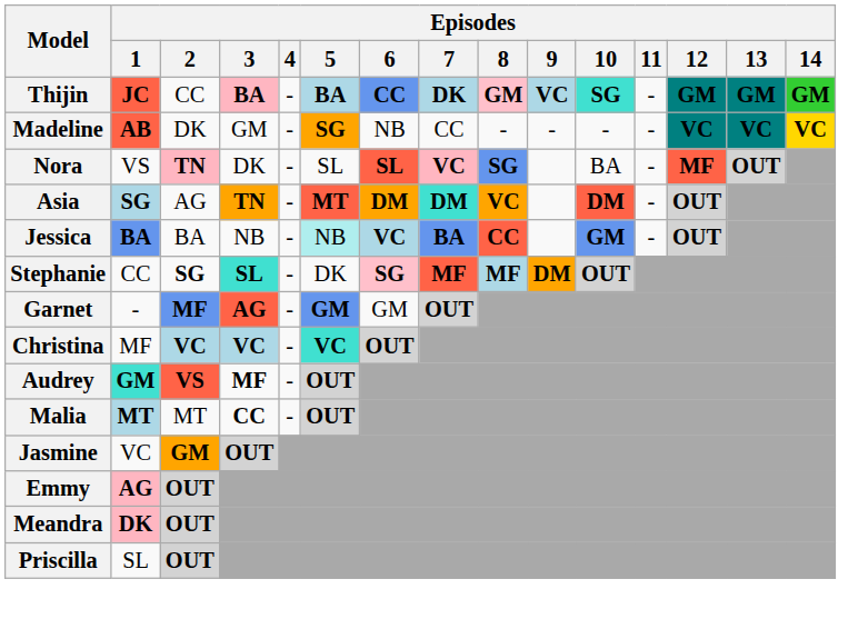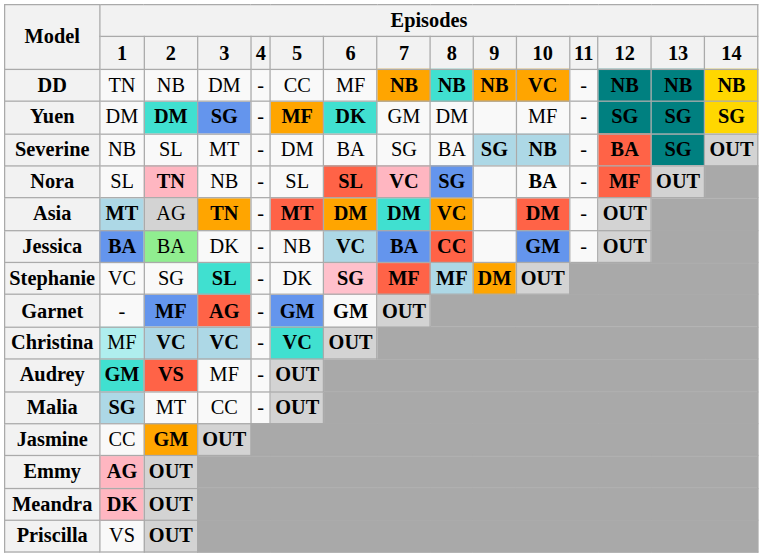- row: Thijin | JC | CC | BA | - | BA | CC | DK | GM | VC | SG | - | GM | GM | GM
+ row: DD | TN | NB | DM | - | CC | MF | NB | NB | NB | VC | - | NB | NB | NB
+ row: Yuen | DM | DM | SG | - | MF | DK | GM | DM | MF | - | SG | SG | SG
- row: Madeline | AB | DK | GM | - | SG | NB | CC | - | - | - | - | VC | VC | VC
+ row: Severine | NB | SL | MT | - | DM | BA | SG | BA | SG | NB | - | BA | SG | OUT
Nora | Episodes / 1: VS -> SL
Nora | Episodes / 3: DK -> NB
Nora | Episodes / 10: normal -> bold
Asia | Episodes / 1: SG -> MT
Asia | Episodes / 2: no background -> lightgrey background
Jessica | Episodes / 2: no background -> lightgreen background
Jessica | Episodes / 3: NB -> DK
Jessica | Episodes / 5: paleturquoise background -> no background
Stephanie | Episodes / 1: CC -> VC
Stephanie | Episodes / 2: bold -> normal
Garnet | Episodes / 6: normal -> bold
Christina | Episodes / 1: no background -> paleturquoise background
Audrey | Episodes / 3: bold -> normal
Malia | Episodes / 1: MT -> SG
Malia | Episodes / 3: bold -> normal
Jasmine | Episodes / 1: VC -> CC
Priscilla | Episodes / 1: SL -> VS
